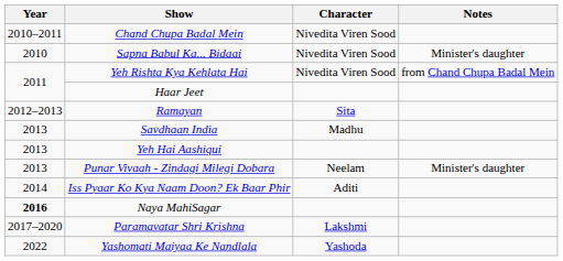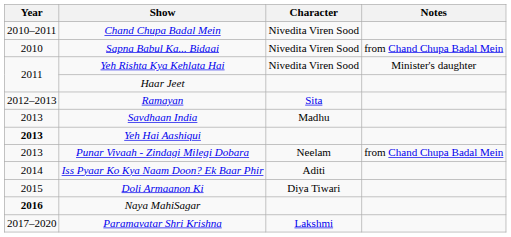Sapna Babul Ka... Bidaai | Notes: Minister's daughter -> from Chand Chupa Badal Mein
Yeh Rishta Kya Kehlata Hai | Notes: from Chand Chupa Badal Mein -> Minister's daughter
Yeh Hai Aashiqui | Year: normal -> bold
Punar Vivaah - Zindagi Milegi Dobara | Notes: Minister's daughter -> from Chand Chupa Badal Mein
+ row: 2015 | Doli Armaanon Ki | Diya Tiwari
- row: 2022 | Yashomati Maiyaa Ke Nandlala | Yashoda
